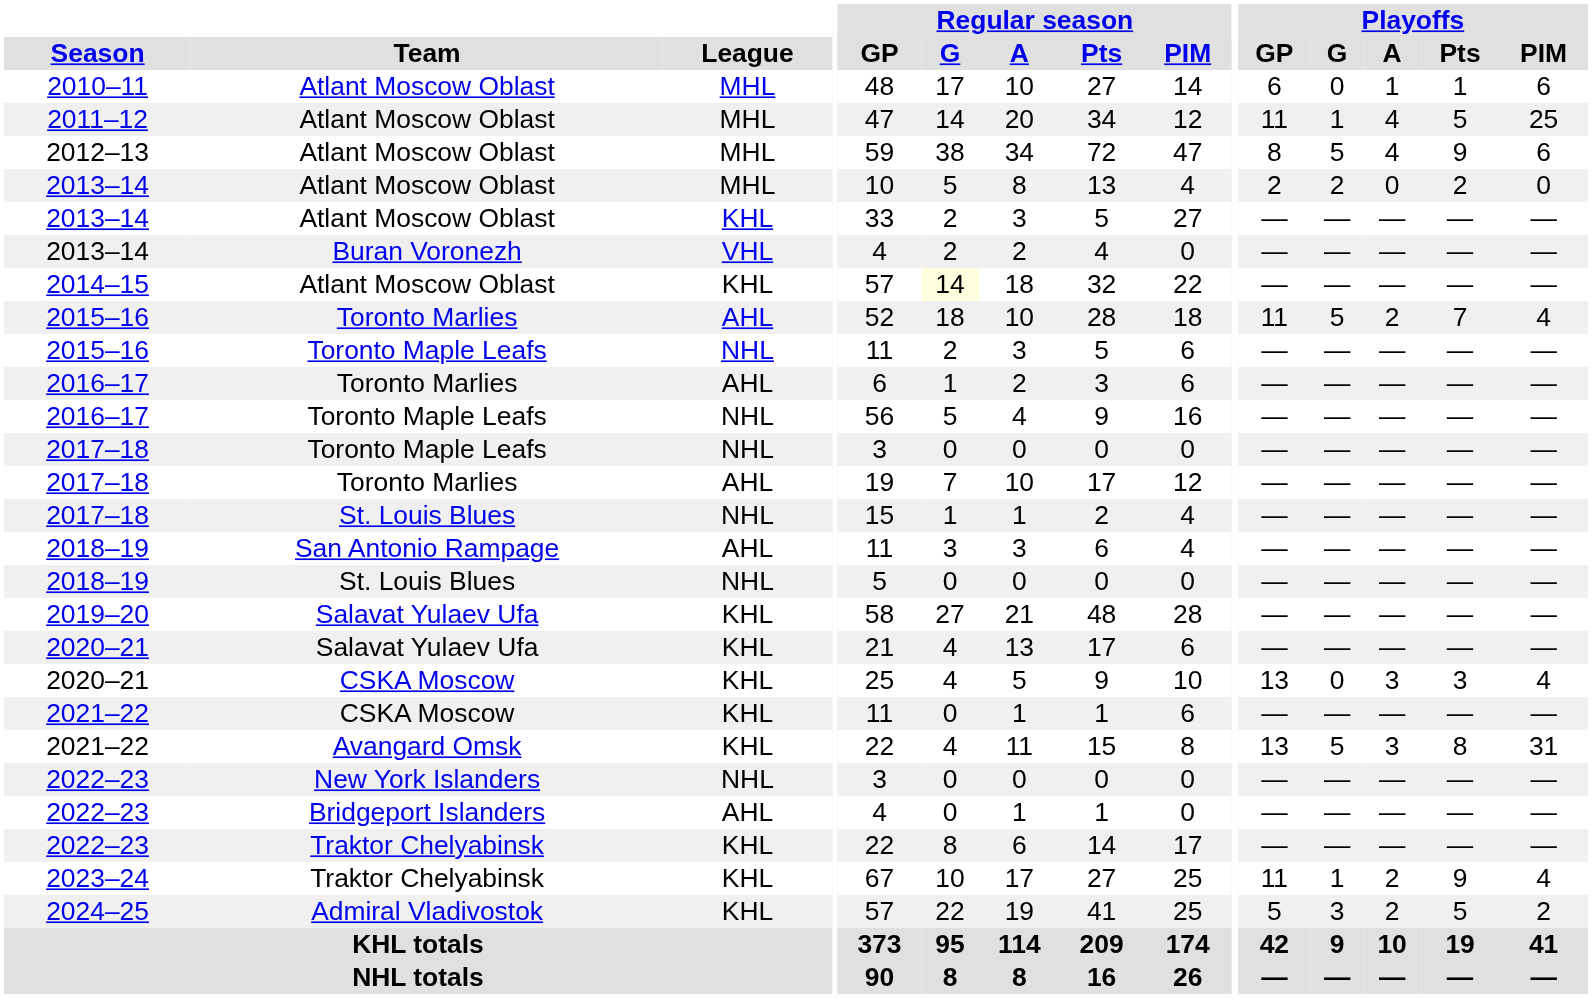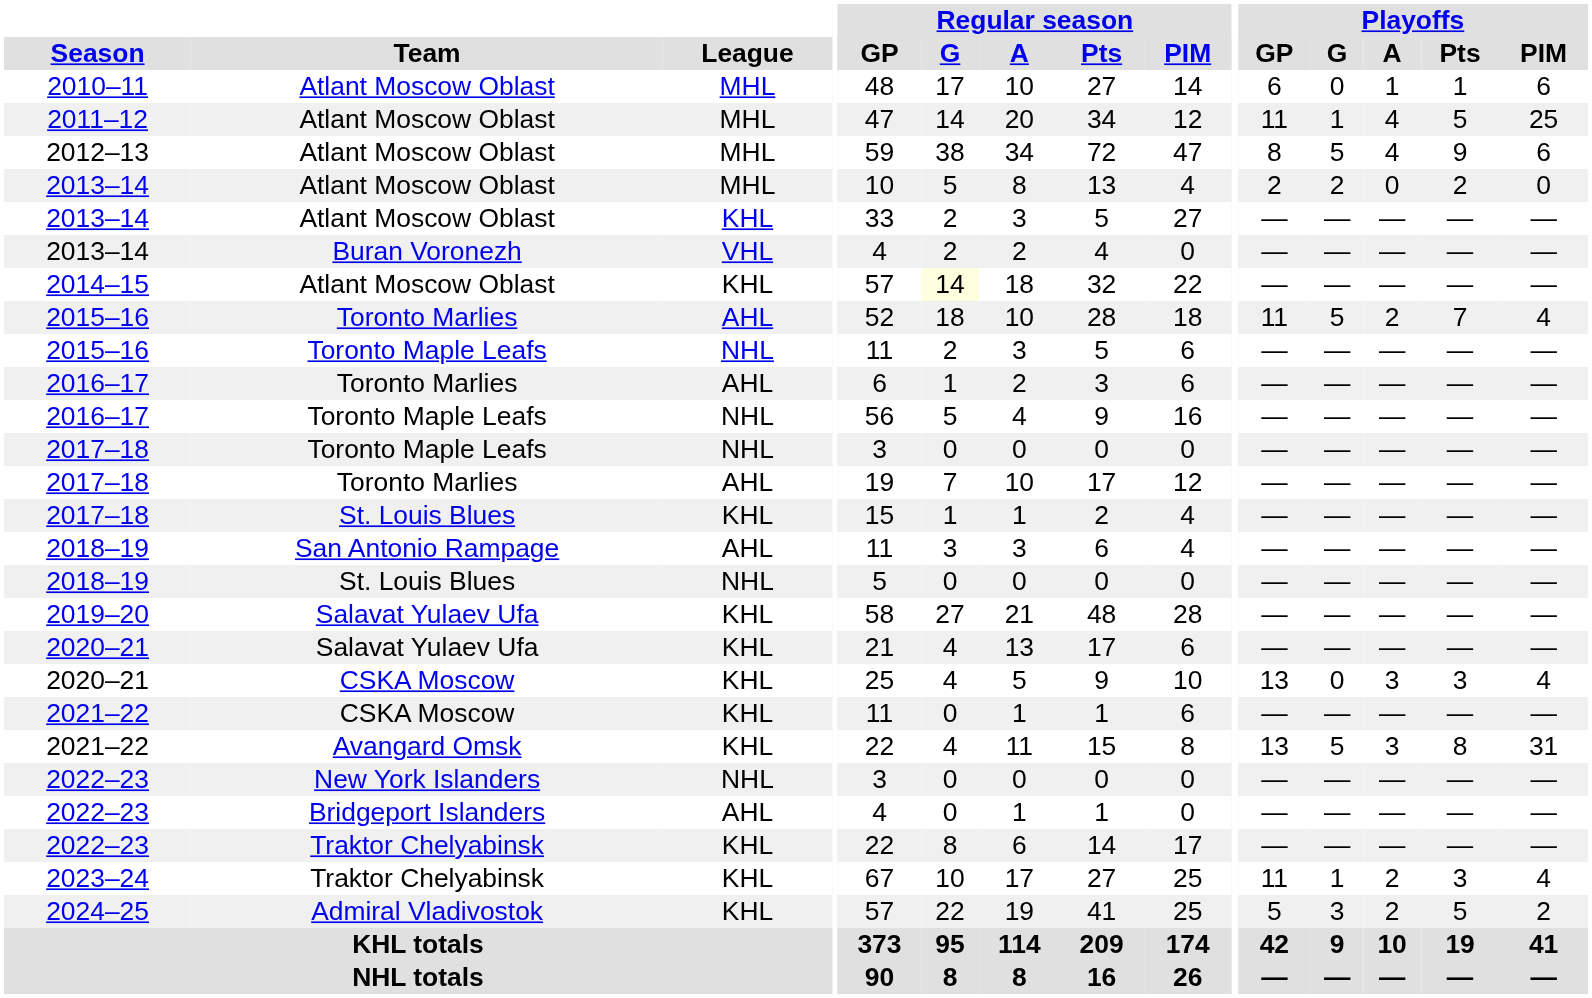2017–18 / St. Louis Blues | League: NHL -> KHL
2023–24 | Playoffs / Pts: 9 -> 3
